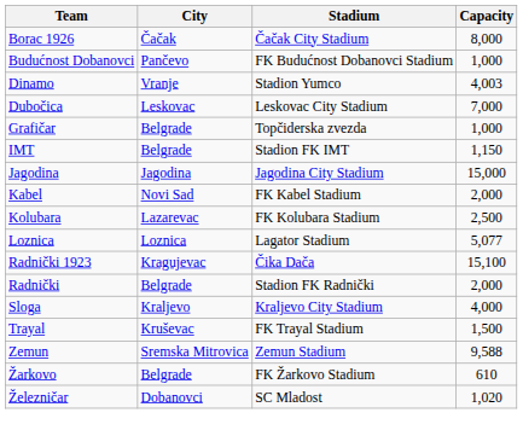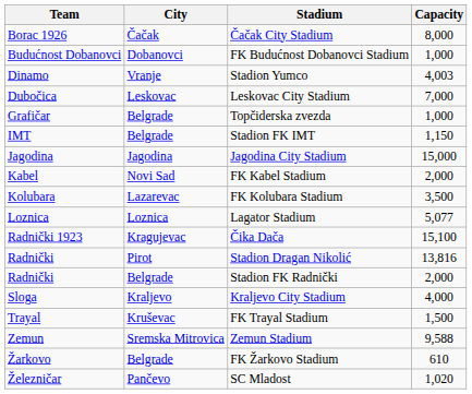FK Budućnost Dobanovci Stadium | City: Pančevo -> Dobanovci
FK Kolubara Stadium | Capacity: 2,500 -> 3,500
+ row: Radnički | Pirot | Stadion Dragan Nikolić | 13,816
SC Mladost | City: Dobanovci -> Pančevo
